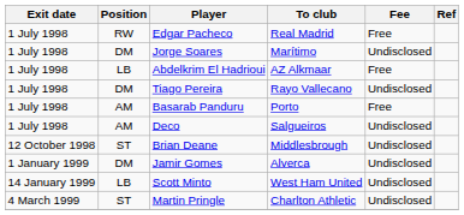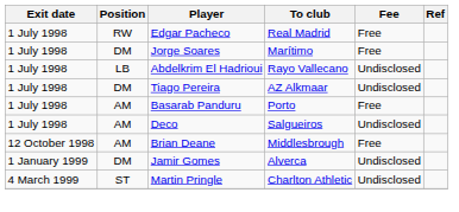Jorge Soares | Fee: Undisclosed -> Free
Abdelkrim El Hadrioui | To club: AZ Alkmaar -> Rayo Vallecano
Abdelkrim El Hadrioui | Fee: Free -> Undisclosed
Tiago Pereira | To club: Rayo Vallecano -> AZ Alkmaar
Brian Deane | Position: ST -> AM
Brian Deane | Fee: Undisclosed -> Free
- row: 14 January 1999 | LB | Scott Minto | West Ham United | Undisclosed
